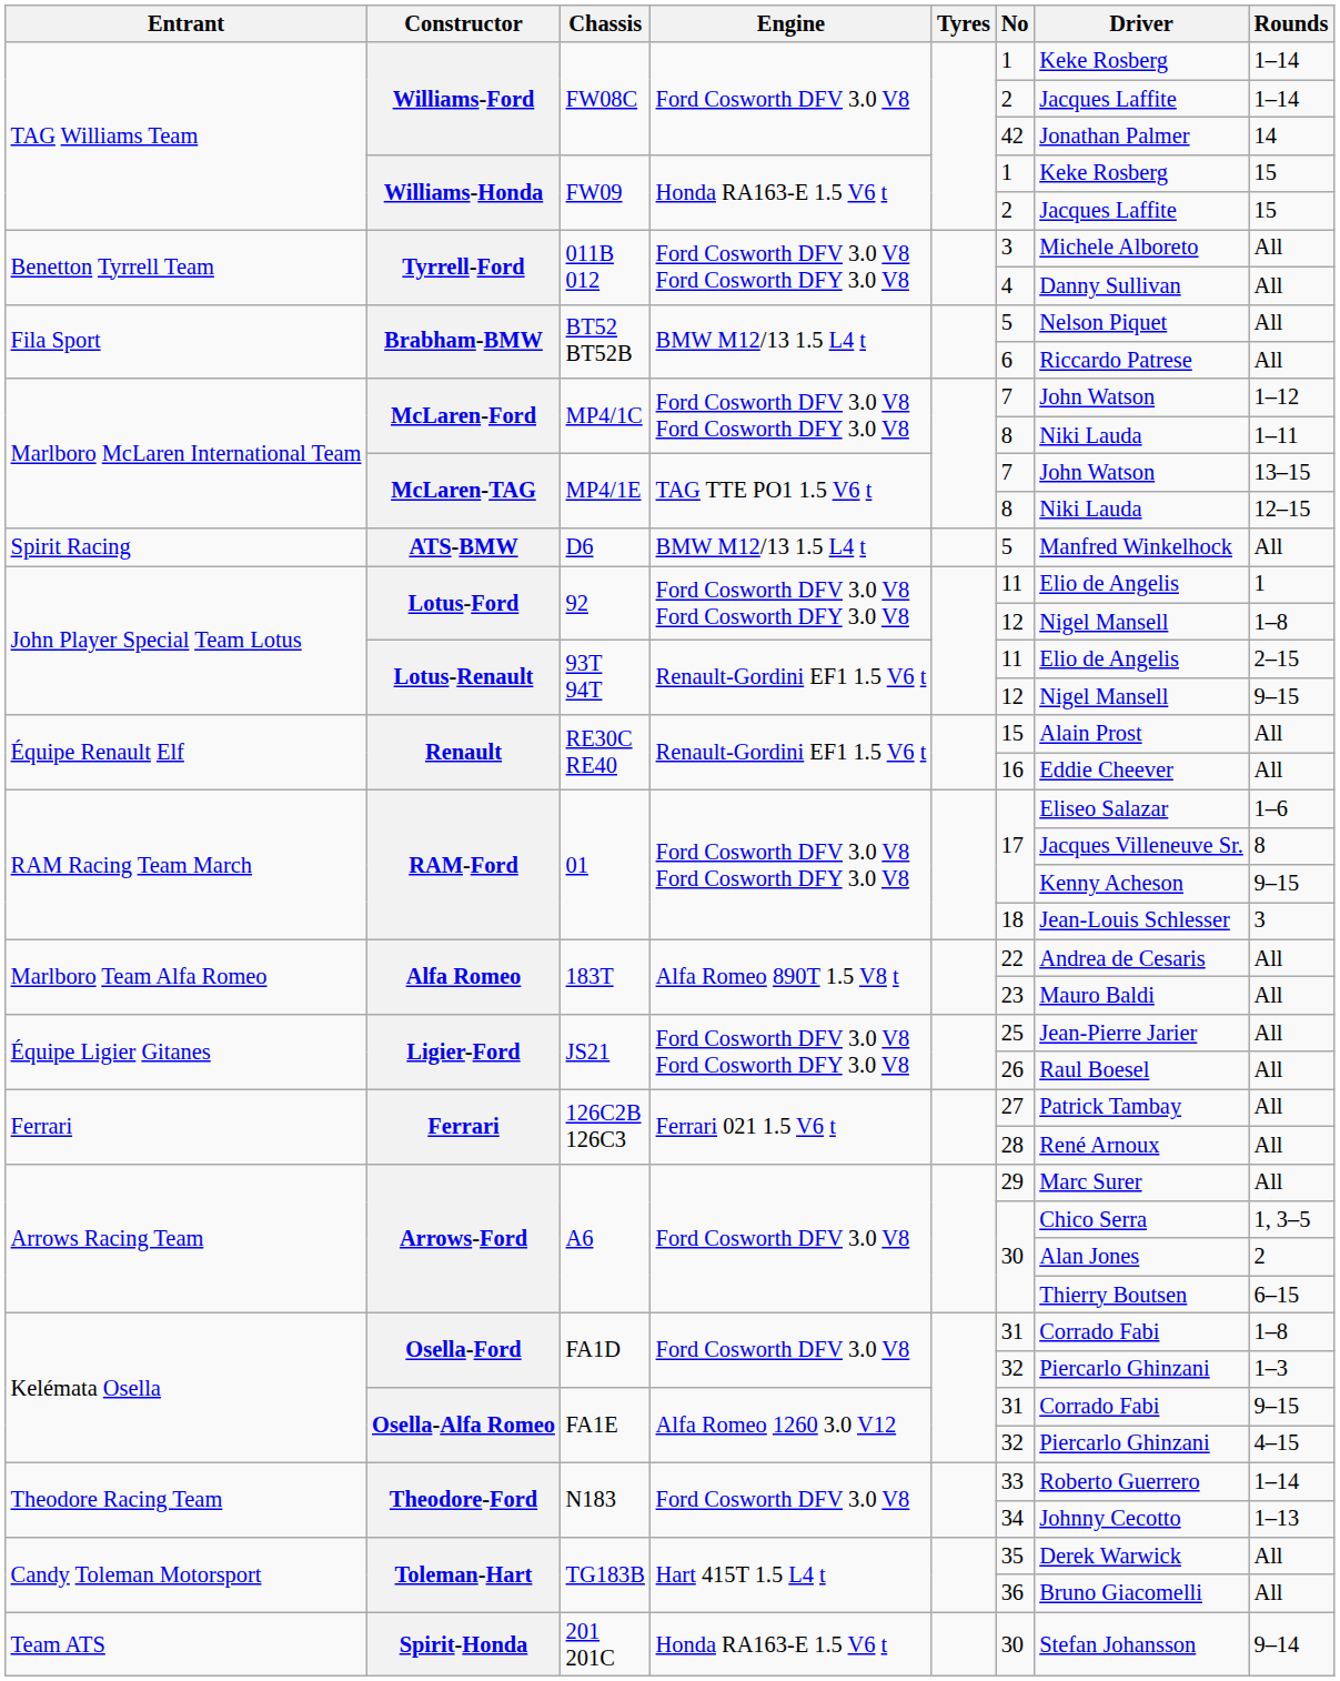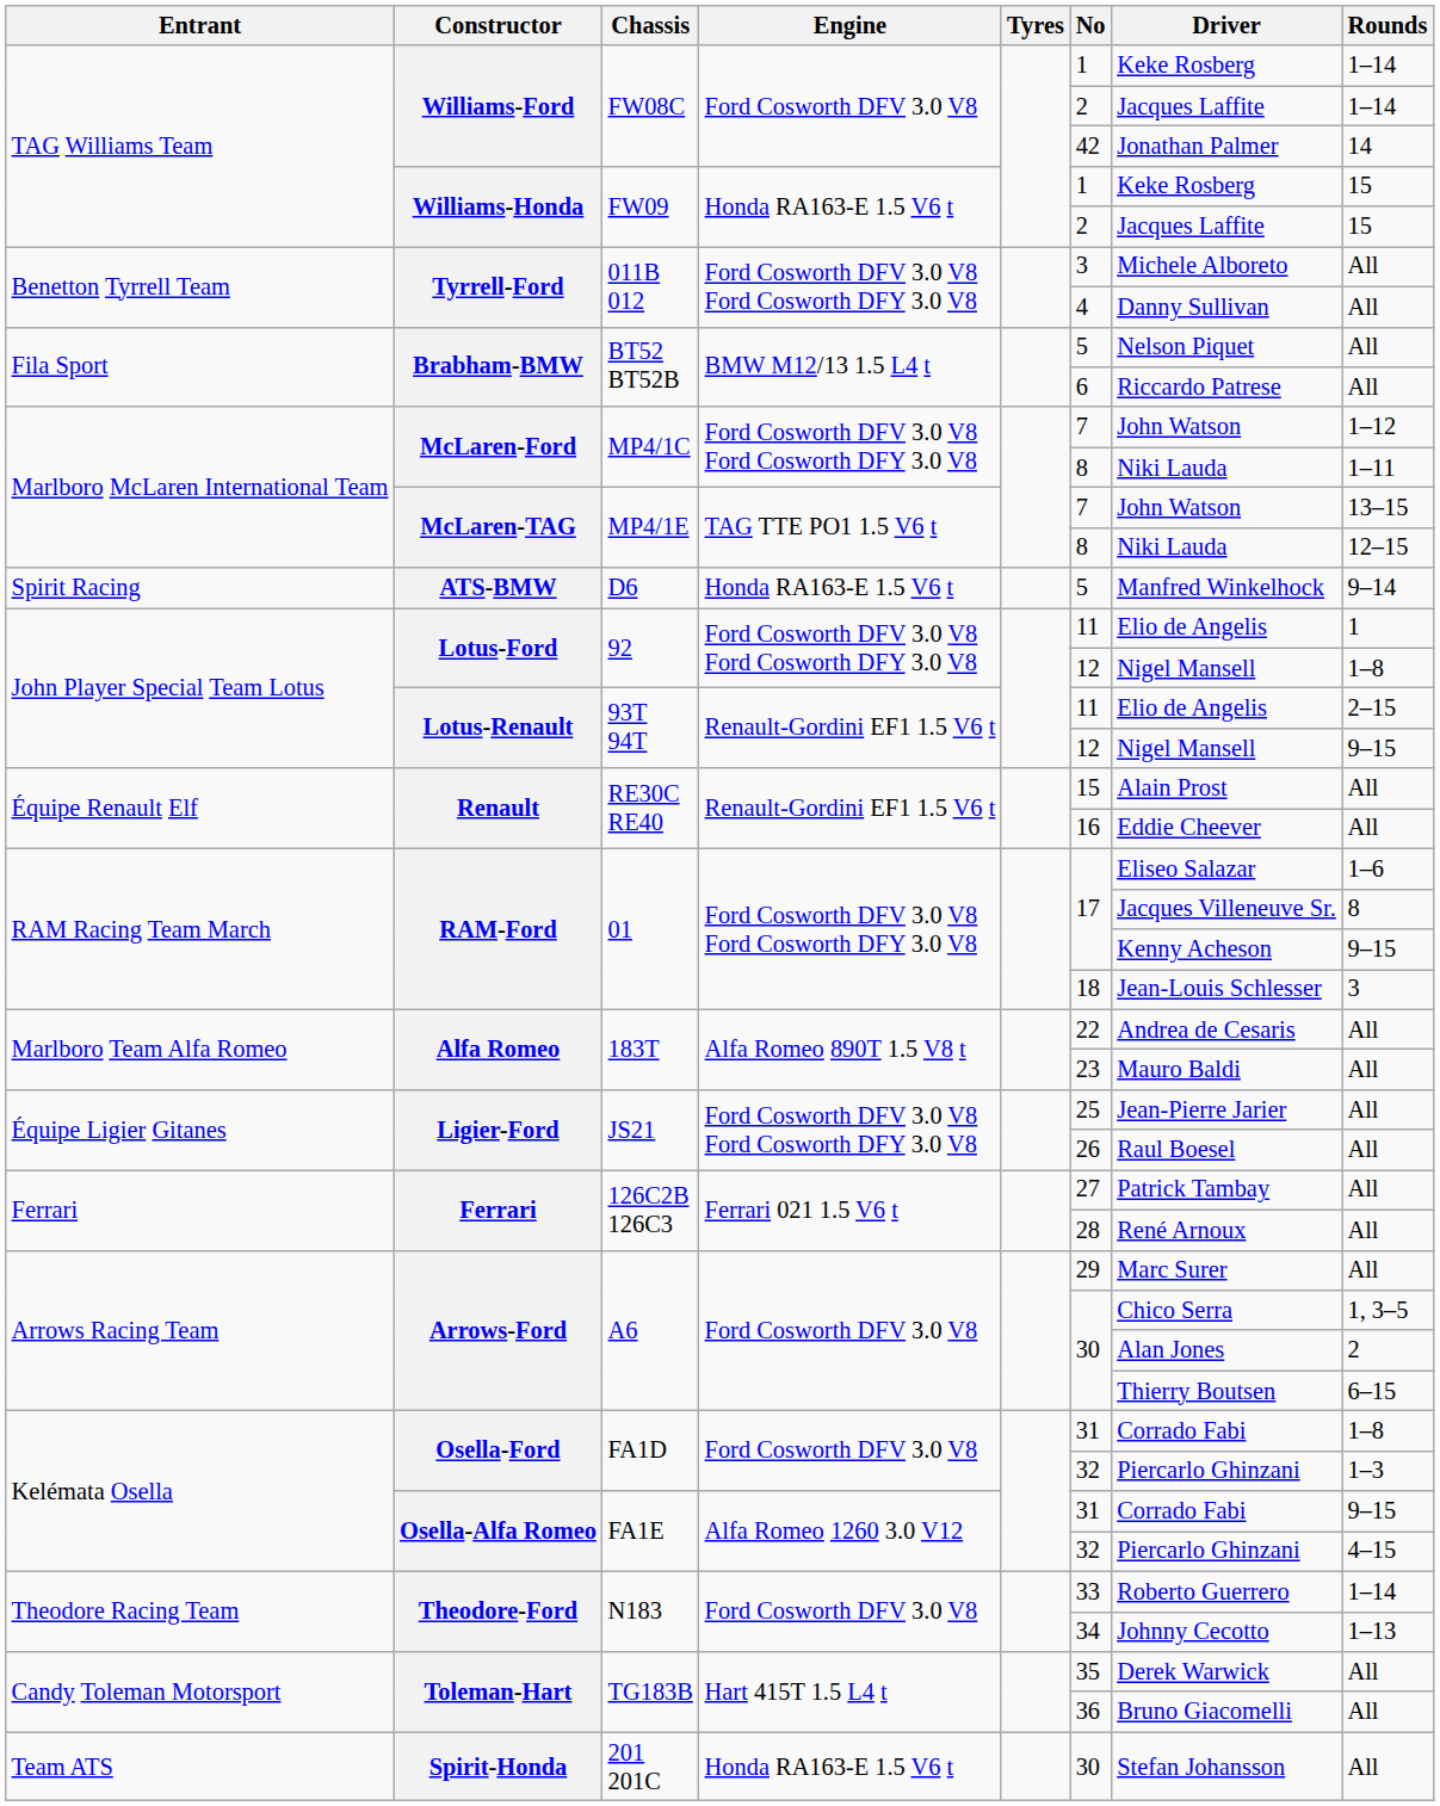ATS-BMW | Engine: BMW M12/13 1.5 L4 t -> Honda RA163-E 1.5 V6 t
ATS-BMW | Rounds: All -> 9–14
Spirit-Honda | Rounds: 9–14 -> All
